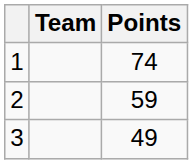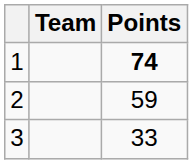1 | Points: normal -> bold
3 | Points: 49 -> 33
